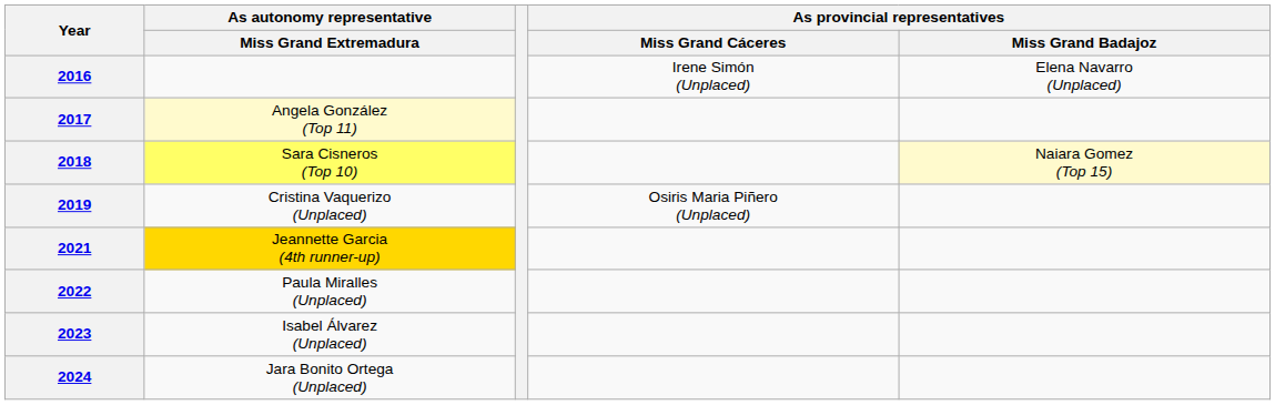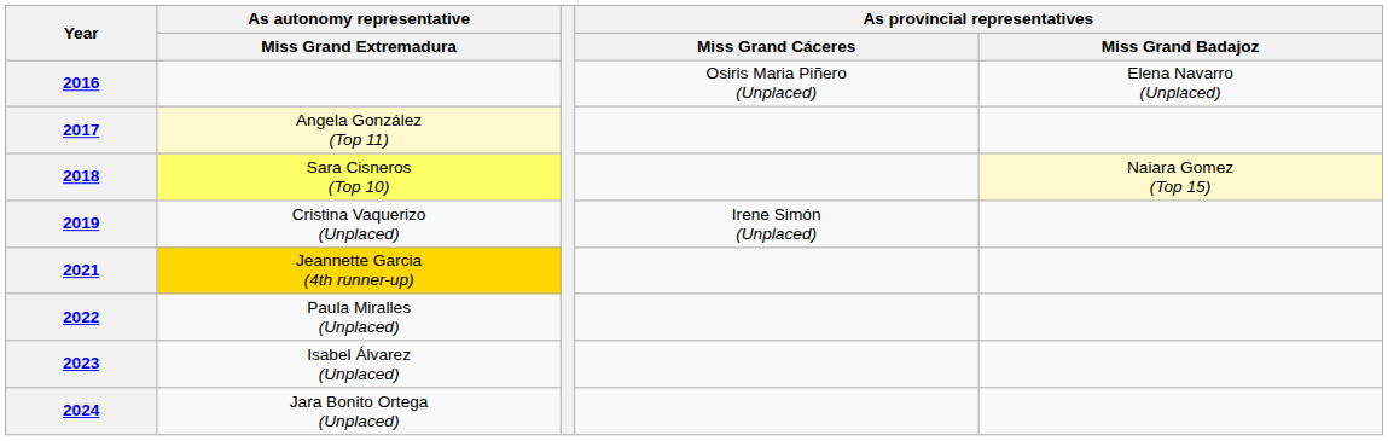2016 | As provincial representatives / Miss Grand Cáceres: Irene Simón (Unplaced) -> Osiris Maria Piñero (Unplaced)
2019 | As provincial representatives / Miss Grand Cáceres: Osiris Maria Piñero (Unplaced) -> Irene Simón (Unplaced)
